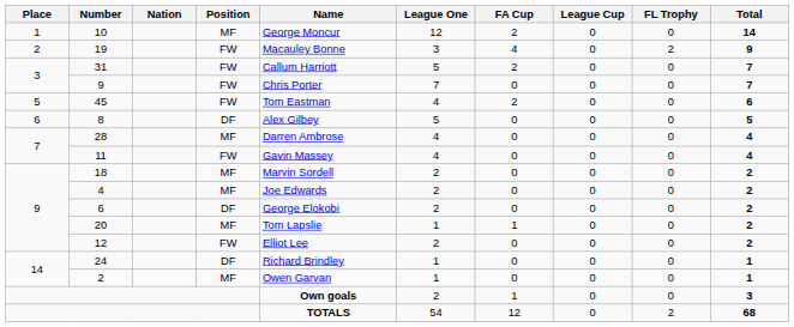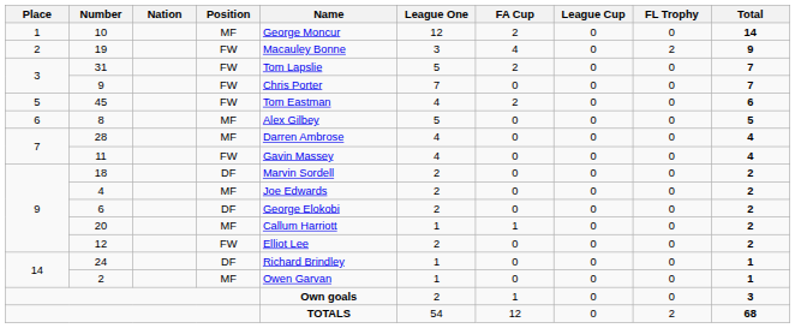31 | Name: Callum Harriott -> Tom Lapslie
8 | Position: DF -> MF
18 | Position: MF -> DF
20 | Name: Tom Lapslie -> Callum Harriott
